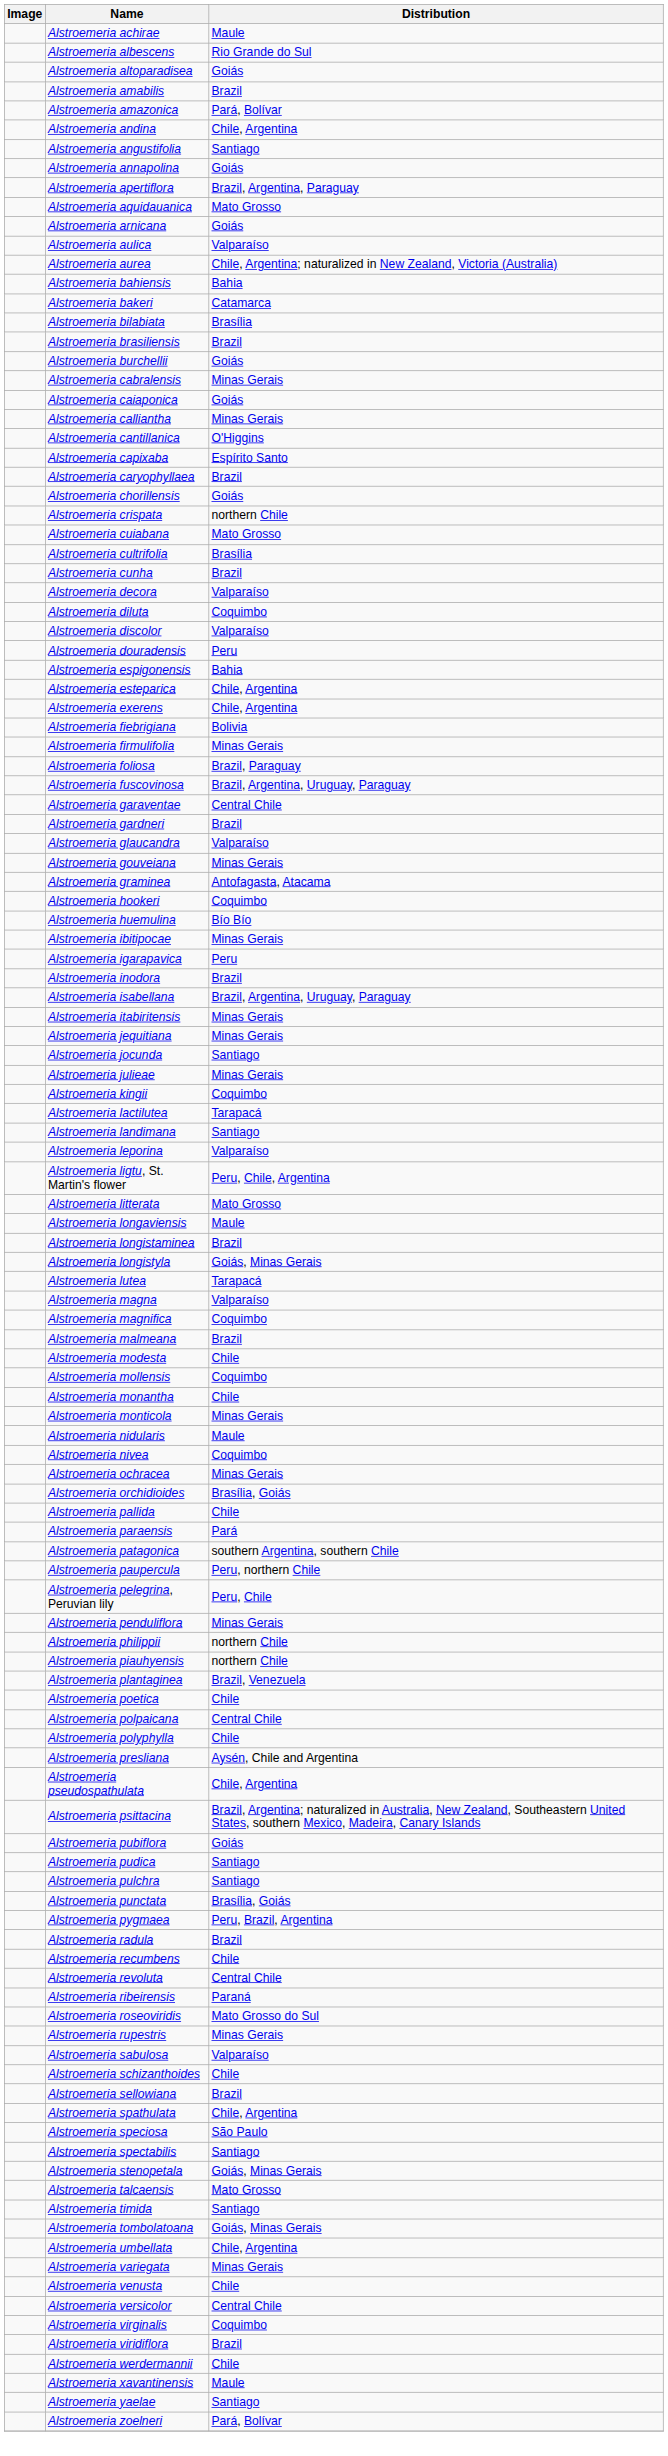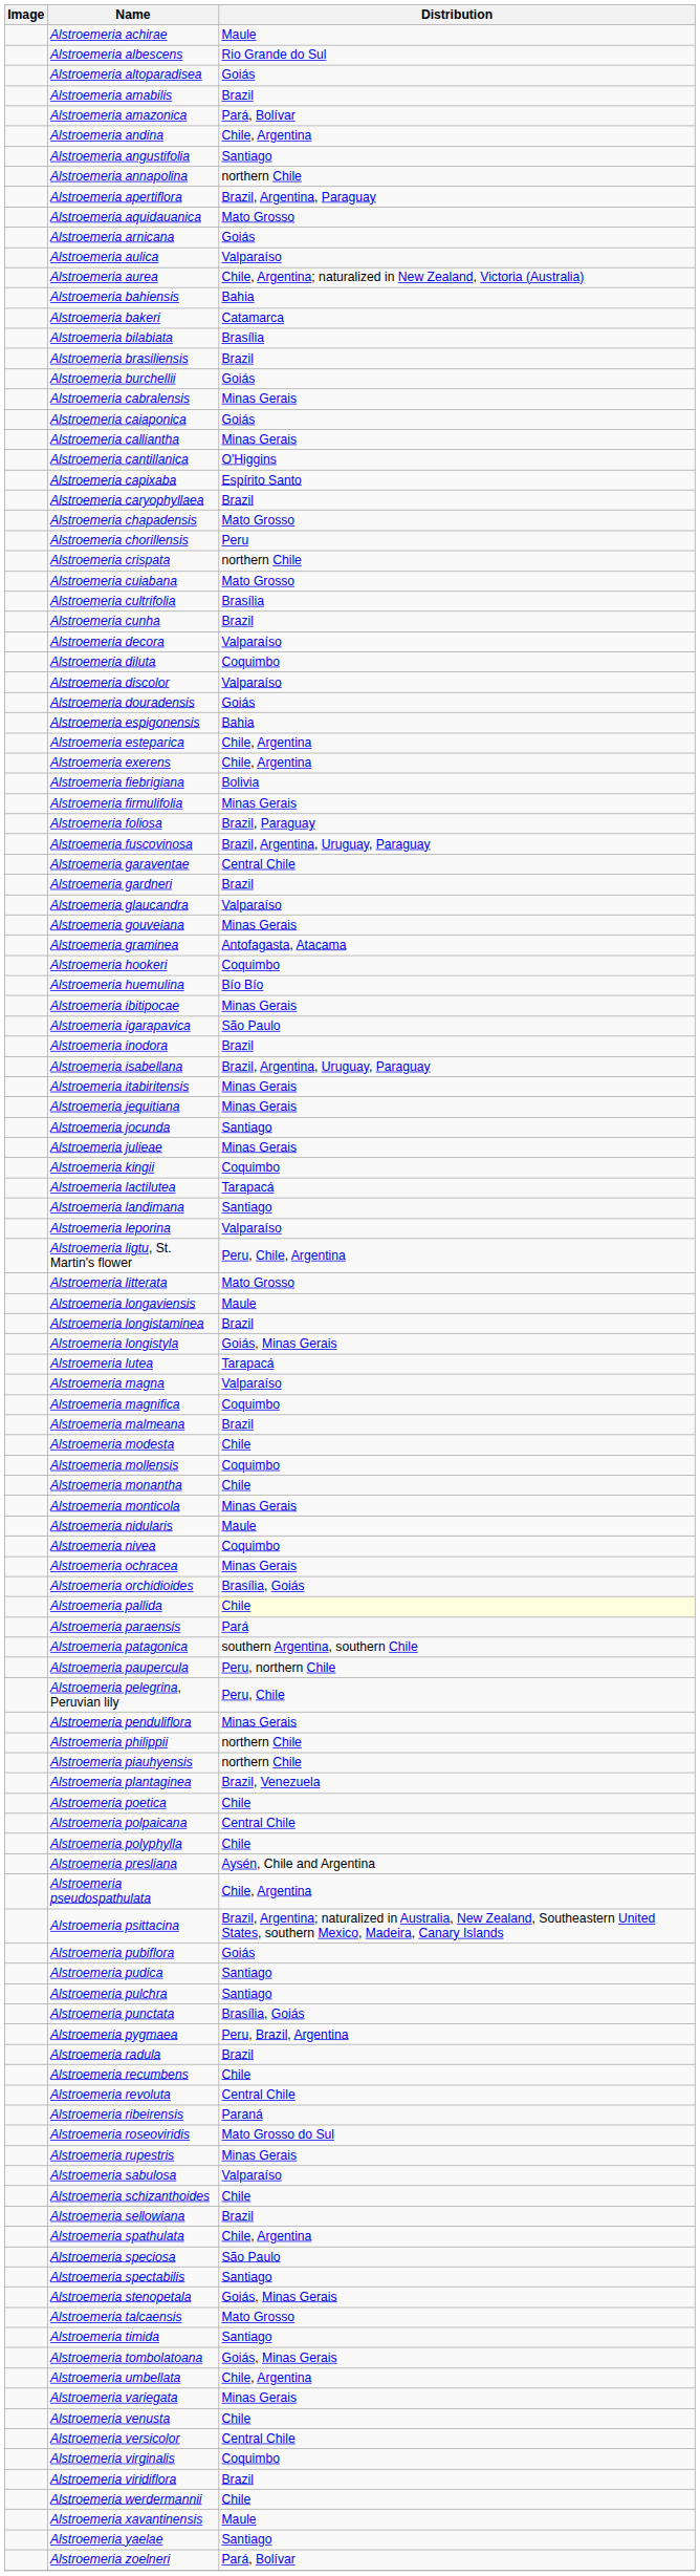Alstroemeria annapolina | Distribution: Goiás -> northern Chile
+ row: Alstroemeria chapadensis | Mato Grosso
Alstroemeria chorillensis | Distribution: Goiás -> Peru
Alstroemeria douradensis | Distribution: Peru -> Goiás
Alstroemeria igarapavica | Distribution: Peru -> São Paulo
Alstroemeria pallida | Distribution: no background -> lightyellow background
